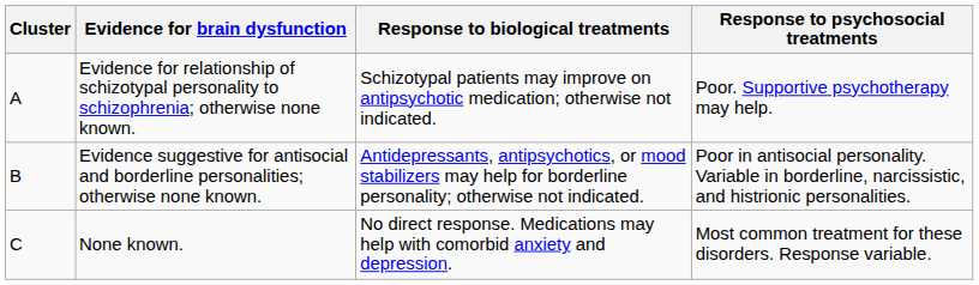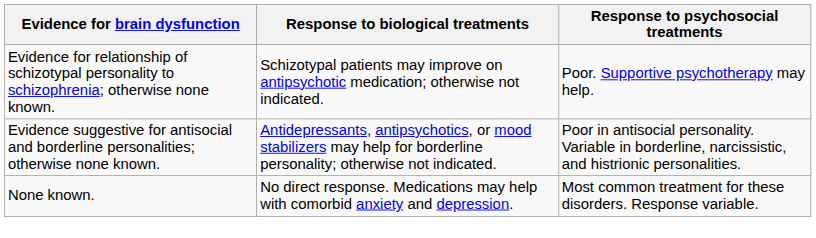- column: Cluster | A | B | C
